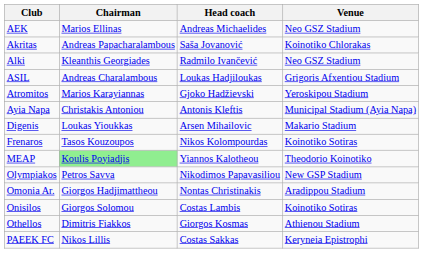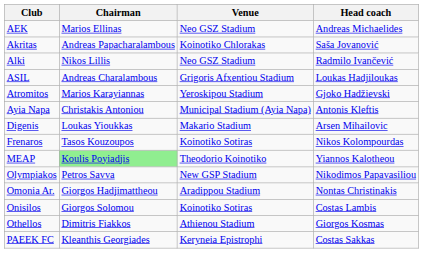columns swapped: Head coach <-> Venue
Alki | Chairman: Kleanthis Georgiades -> Nikos Lillis
PAEEK FC | Chairman: Nikos Lillis -> Kleanthis Georgiades
